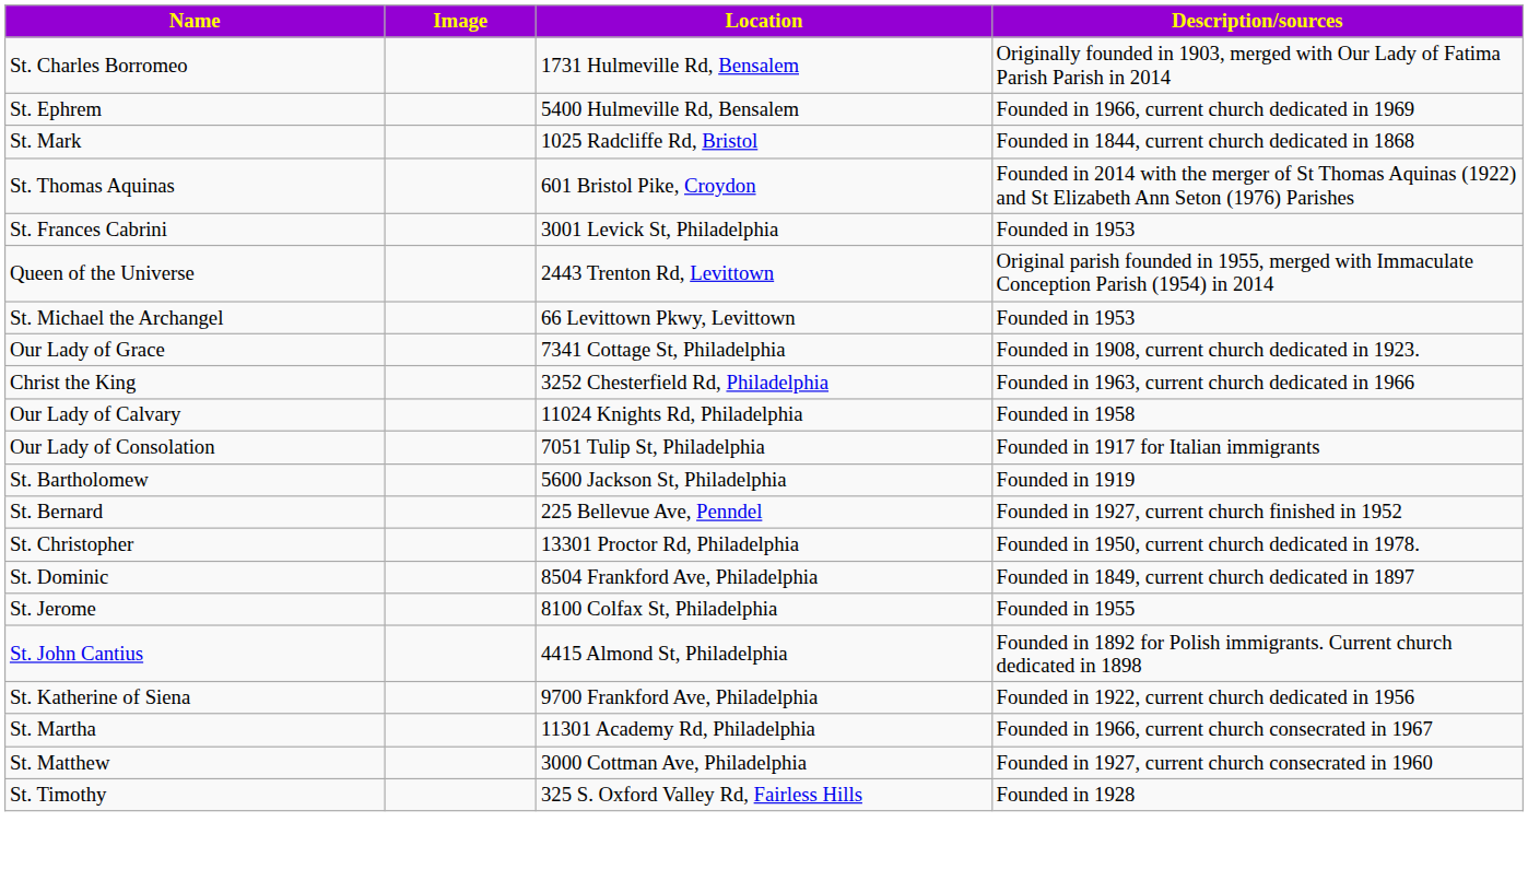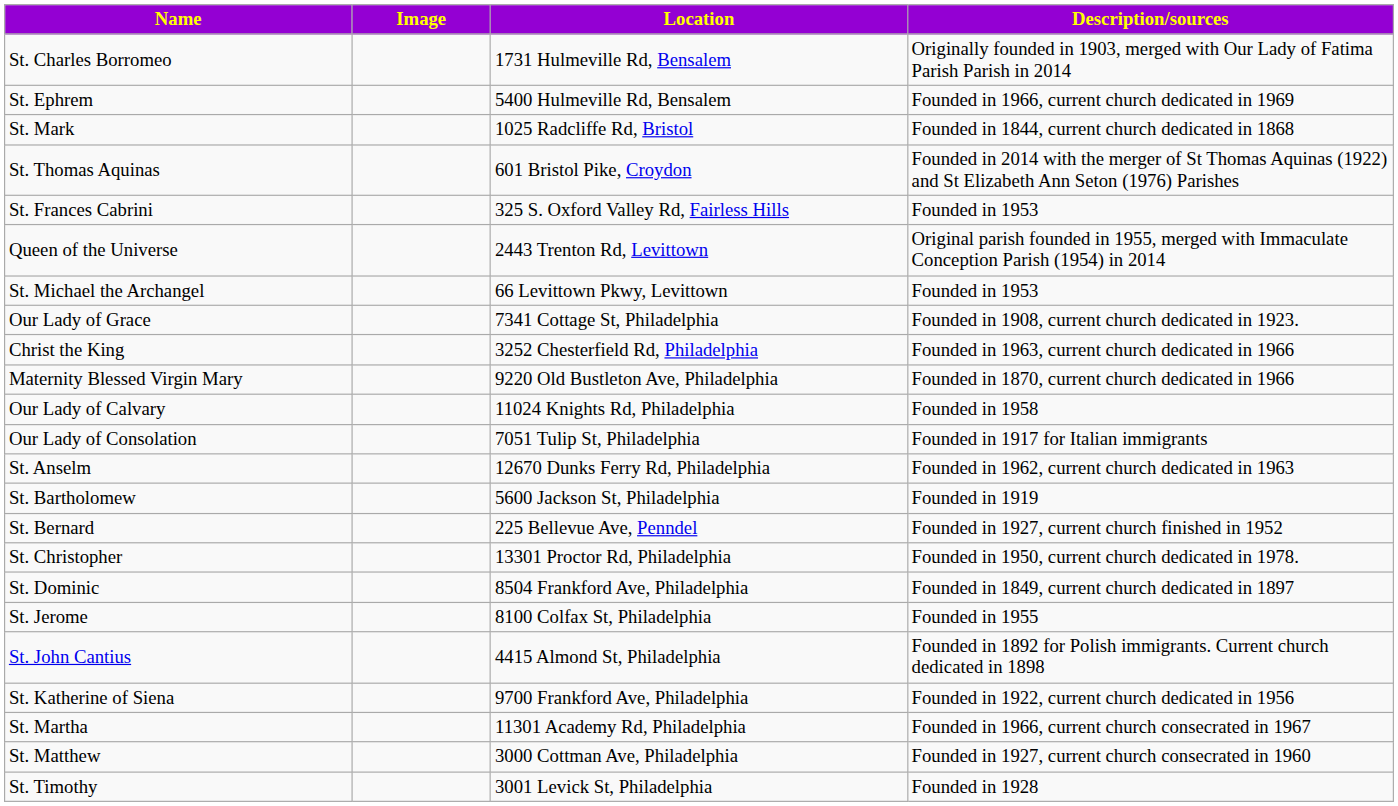St. Frances Cabrini | Location: 3001 Levick St, Philadelphia -> 325 S. Oxford Valley Rd, Fairless Hills
+ row: Maternity Blessed Virgin Mary | 9220 Old Bustleton Ave, Philadelphia | Founded in 1870, current church dedicated in 1966
+ row: St. Anselm | 12670 Dunks Ferry Rd, Philadelphia | Founded in 1962, current church dedicated in 1963
St. Timothy | Location: 325 S. Oxford Valley Rd, Fairless Hills -> 3001 Levick St, Philadelphia
